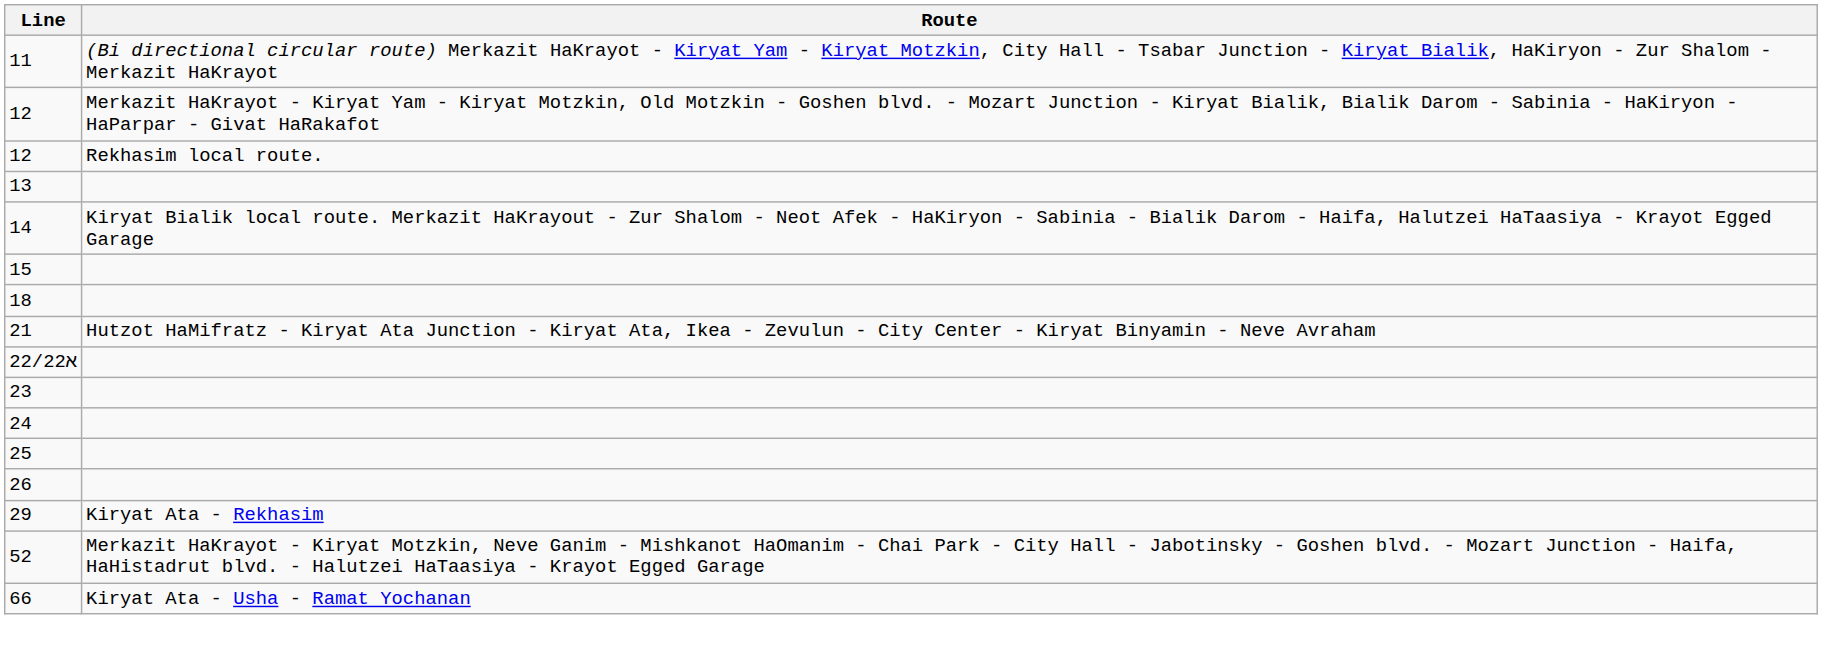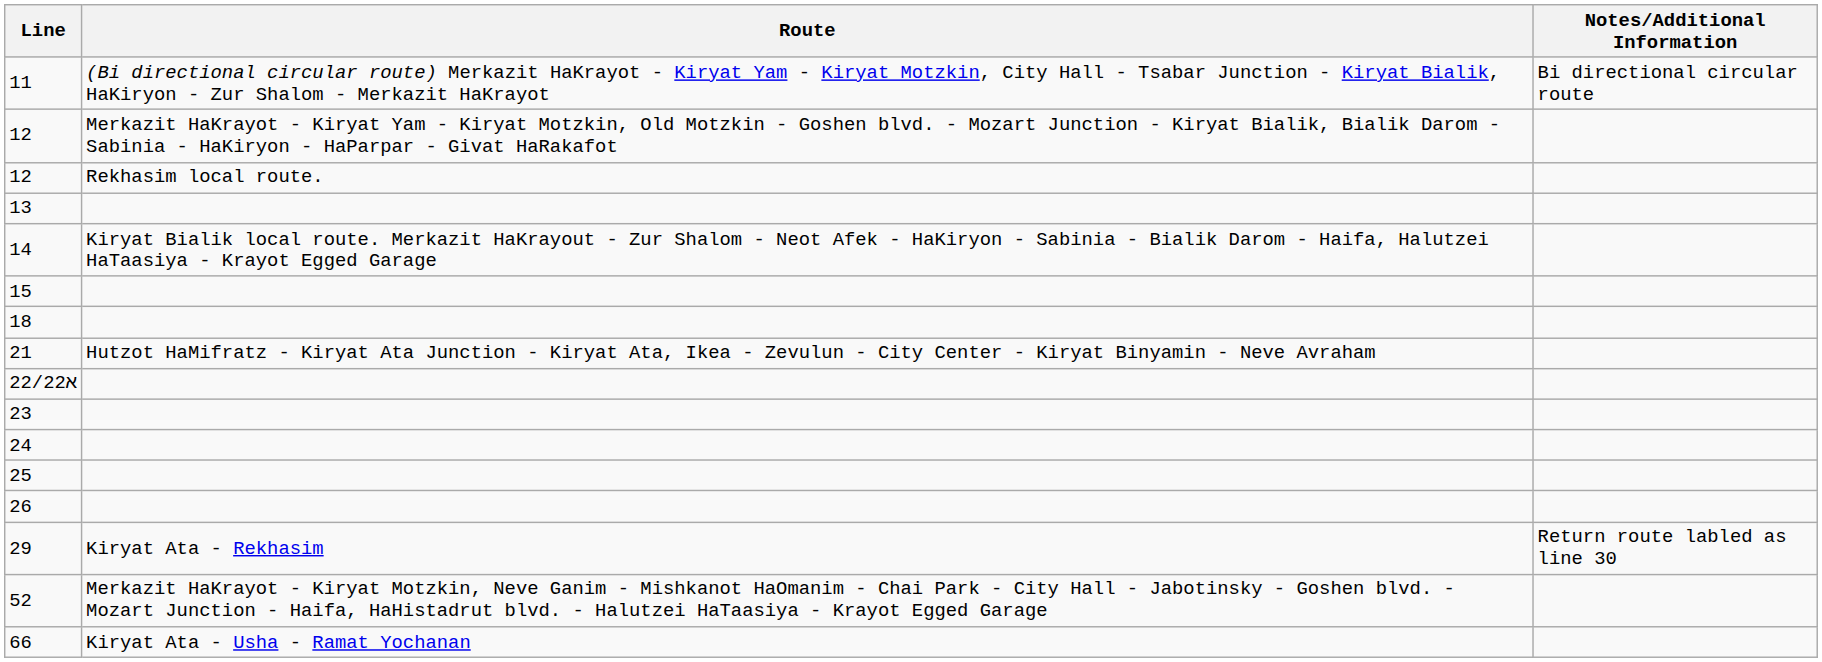+ column: Notes/Additional Information | Bi directional circular route | Return route labled as line 30
